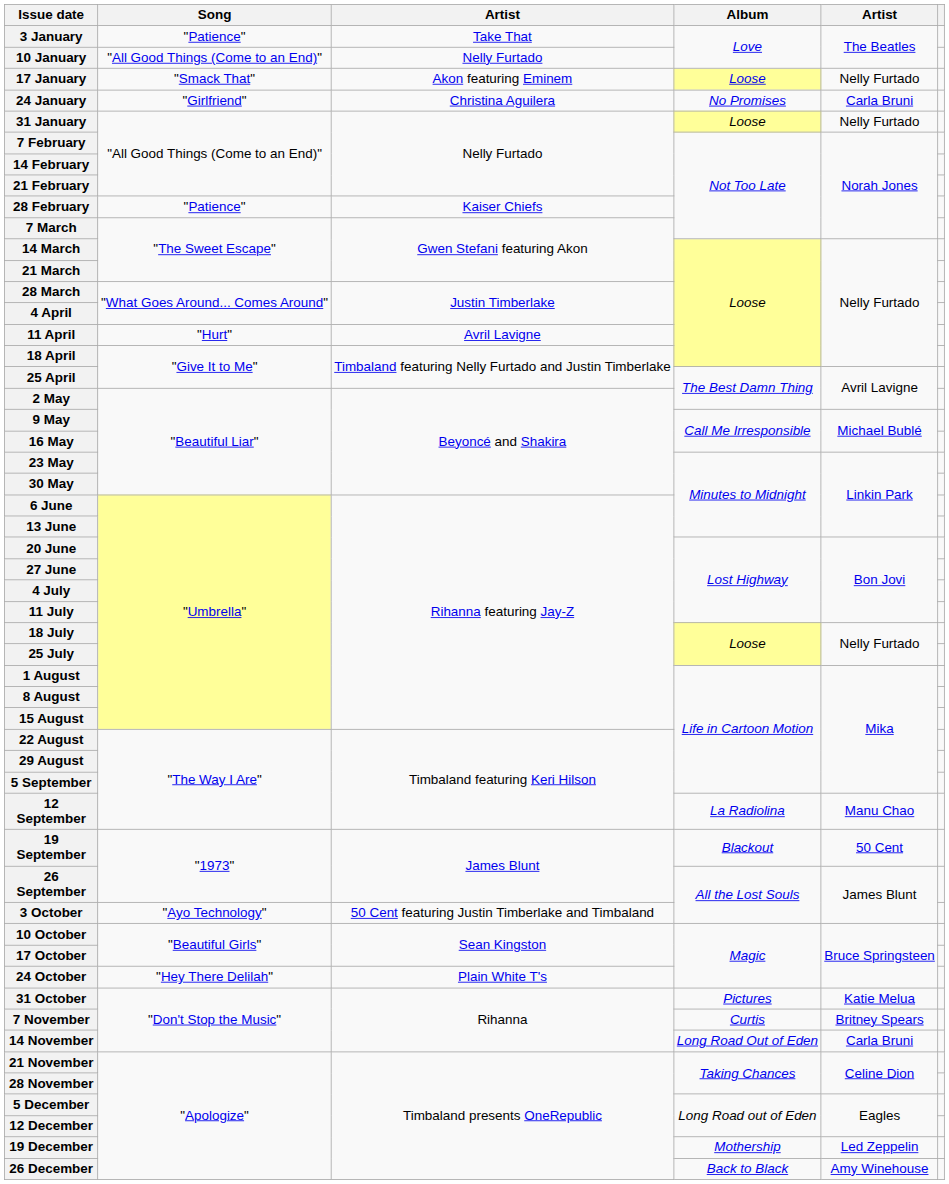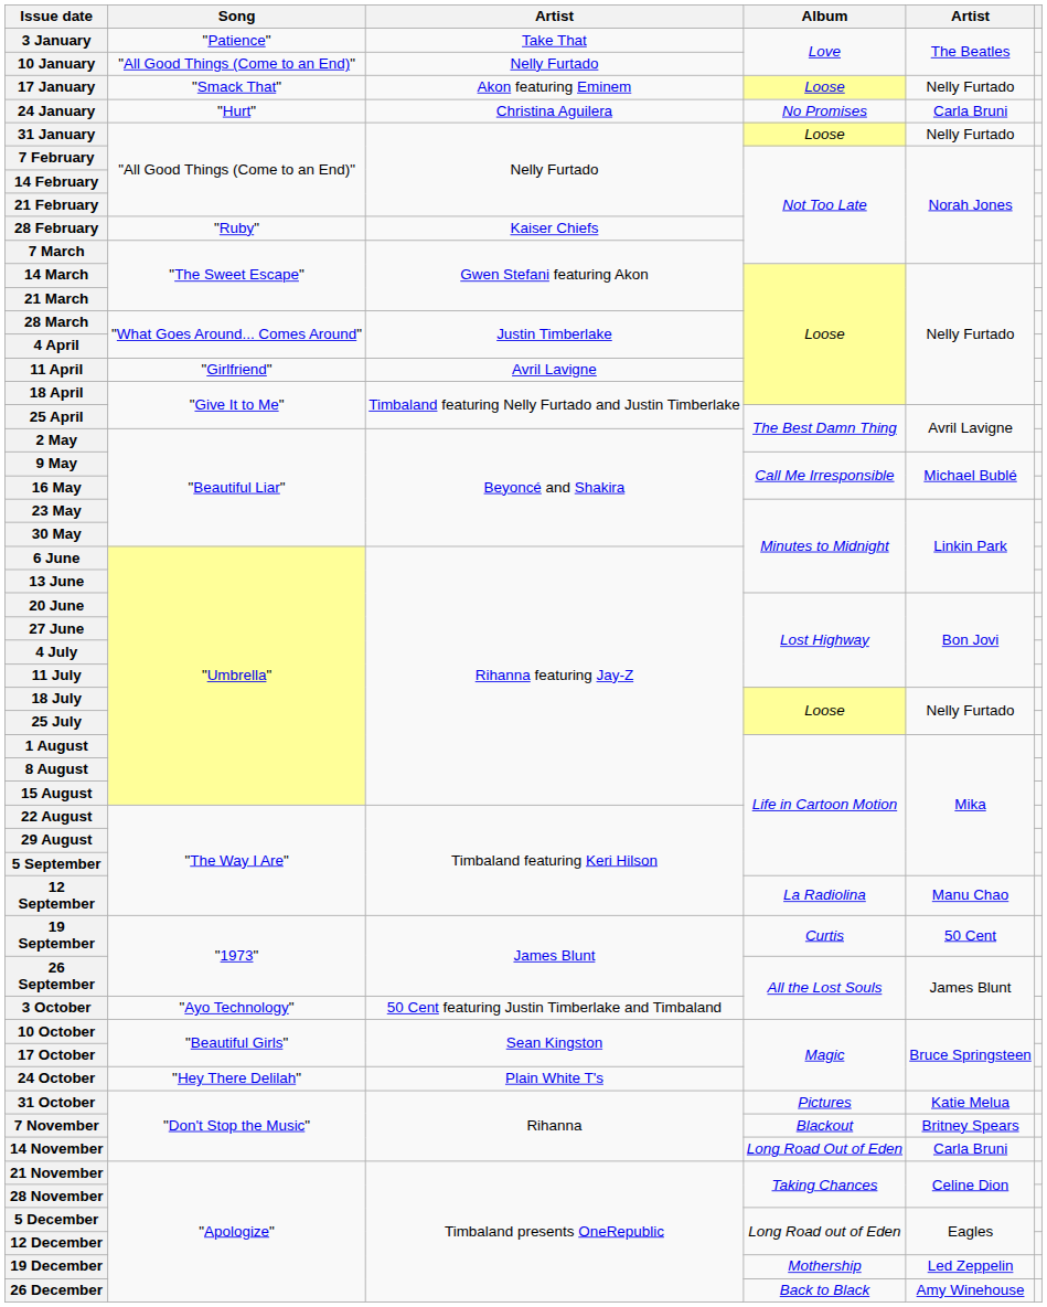24 January | Song: "Girlfriend" -> "Hurt"
28 February | Song: "Patience" -> "Ruby"
11 April | Song: "Hurt" -> "Girlfriend"
19 September | Album: Blackout -> Curtis
7 November | Album: Curtis -> Blackout
